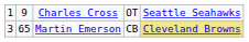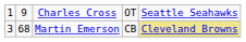Martin Emerson | column 2: 65 -> 68
